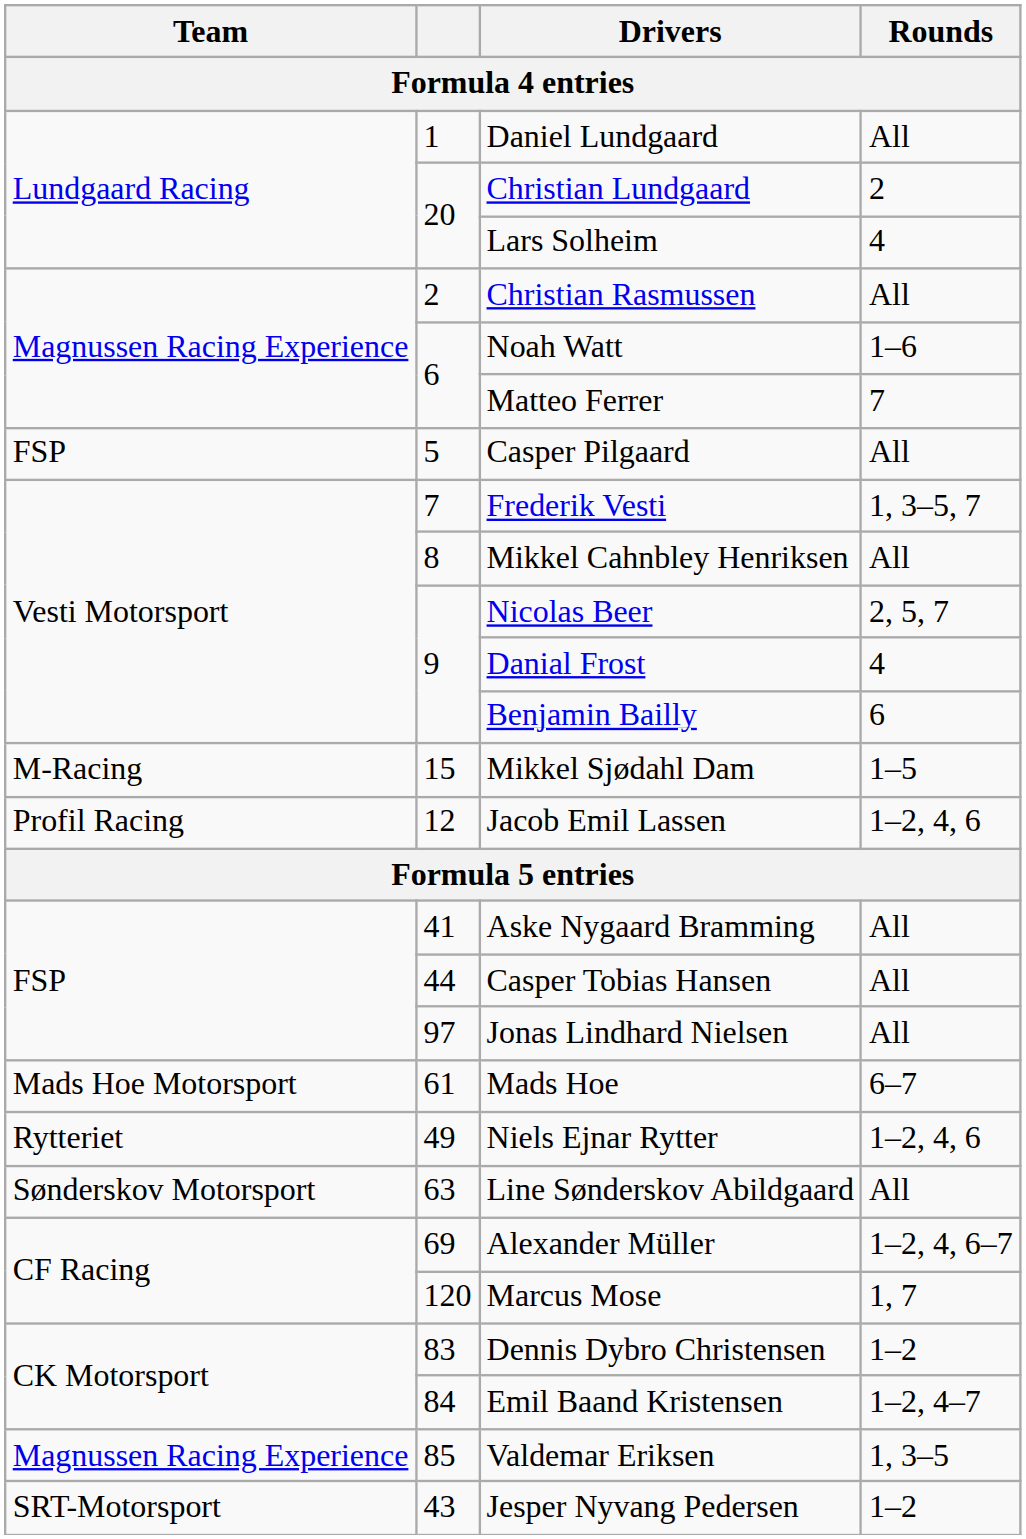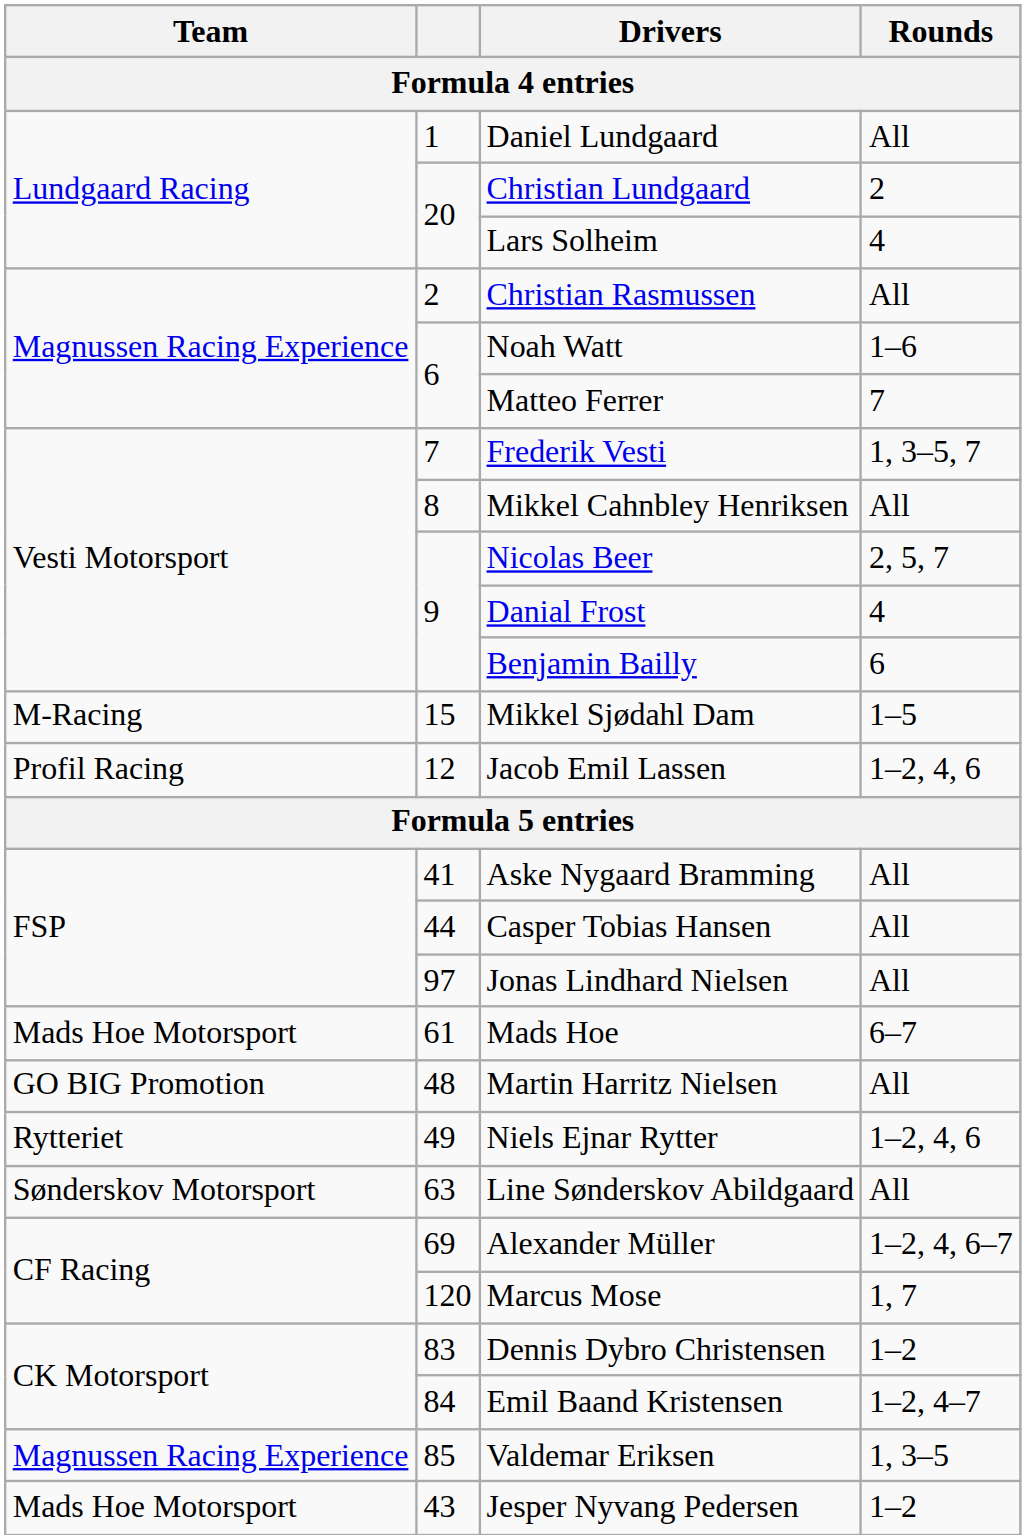- row: FSP | 5 | Casper Pilgaard | All
+ row: GO BIG Promotion | 48 | Martin Harritz Nielsen | All
Jesper Nyvang Pedersen | Team: SRT-Motorsport -> Mads Hoe Motorsport
